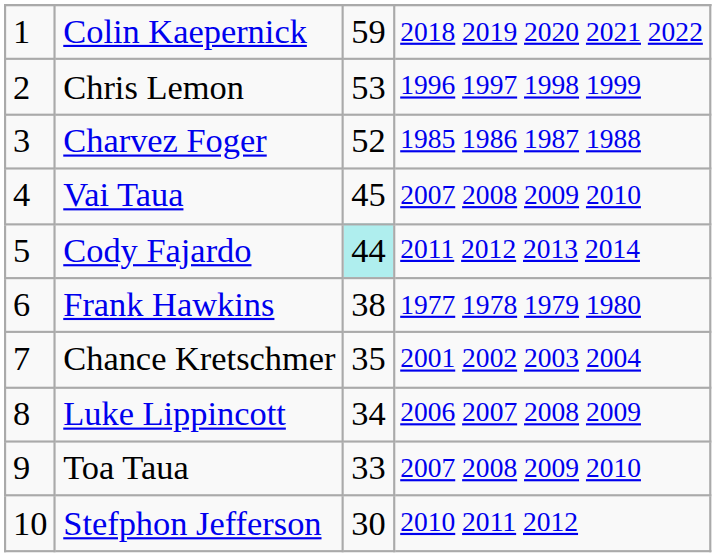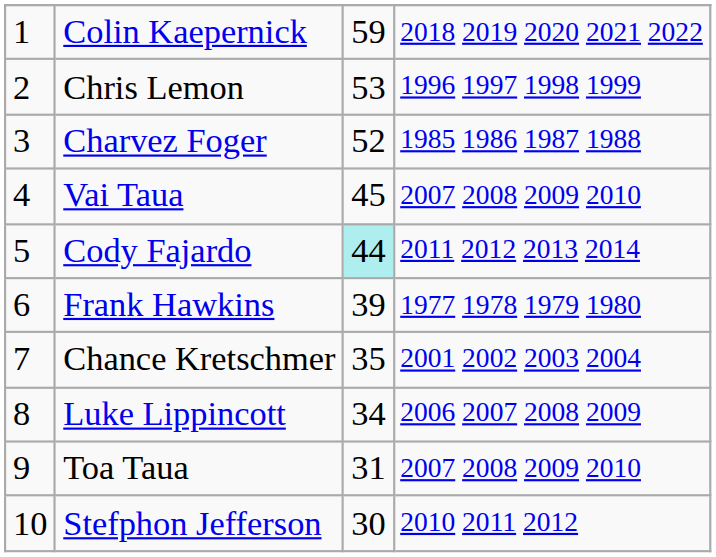Frank Hawkins | column 3: 38 -> 39
Toa Taua | column 3: 33 -> 31
